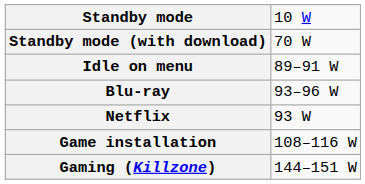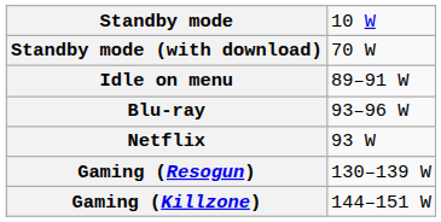- row: Game installation | 108–116 W
+ row: Gaming (Resogun) | 130–139 W
